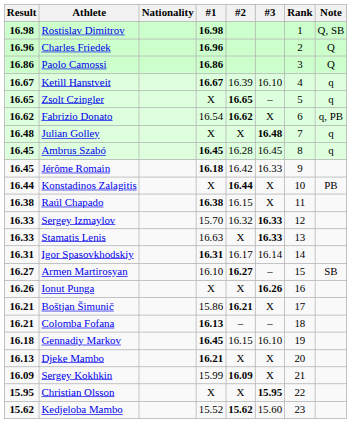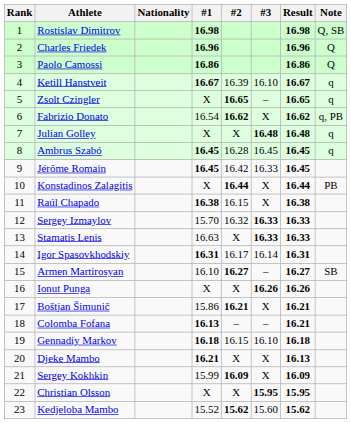columns swapped: Rank <-> Result
Jérôme Romain | #1: 16.18 -> 16.45
Gennadiy Markov | #1: 16.45 -> 16.18
